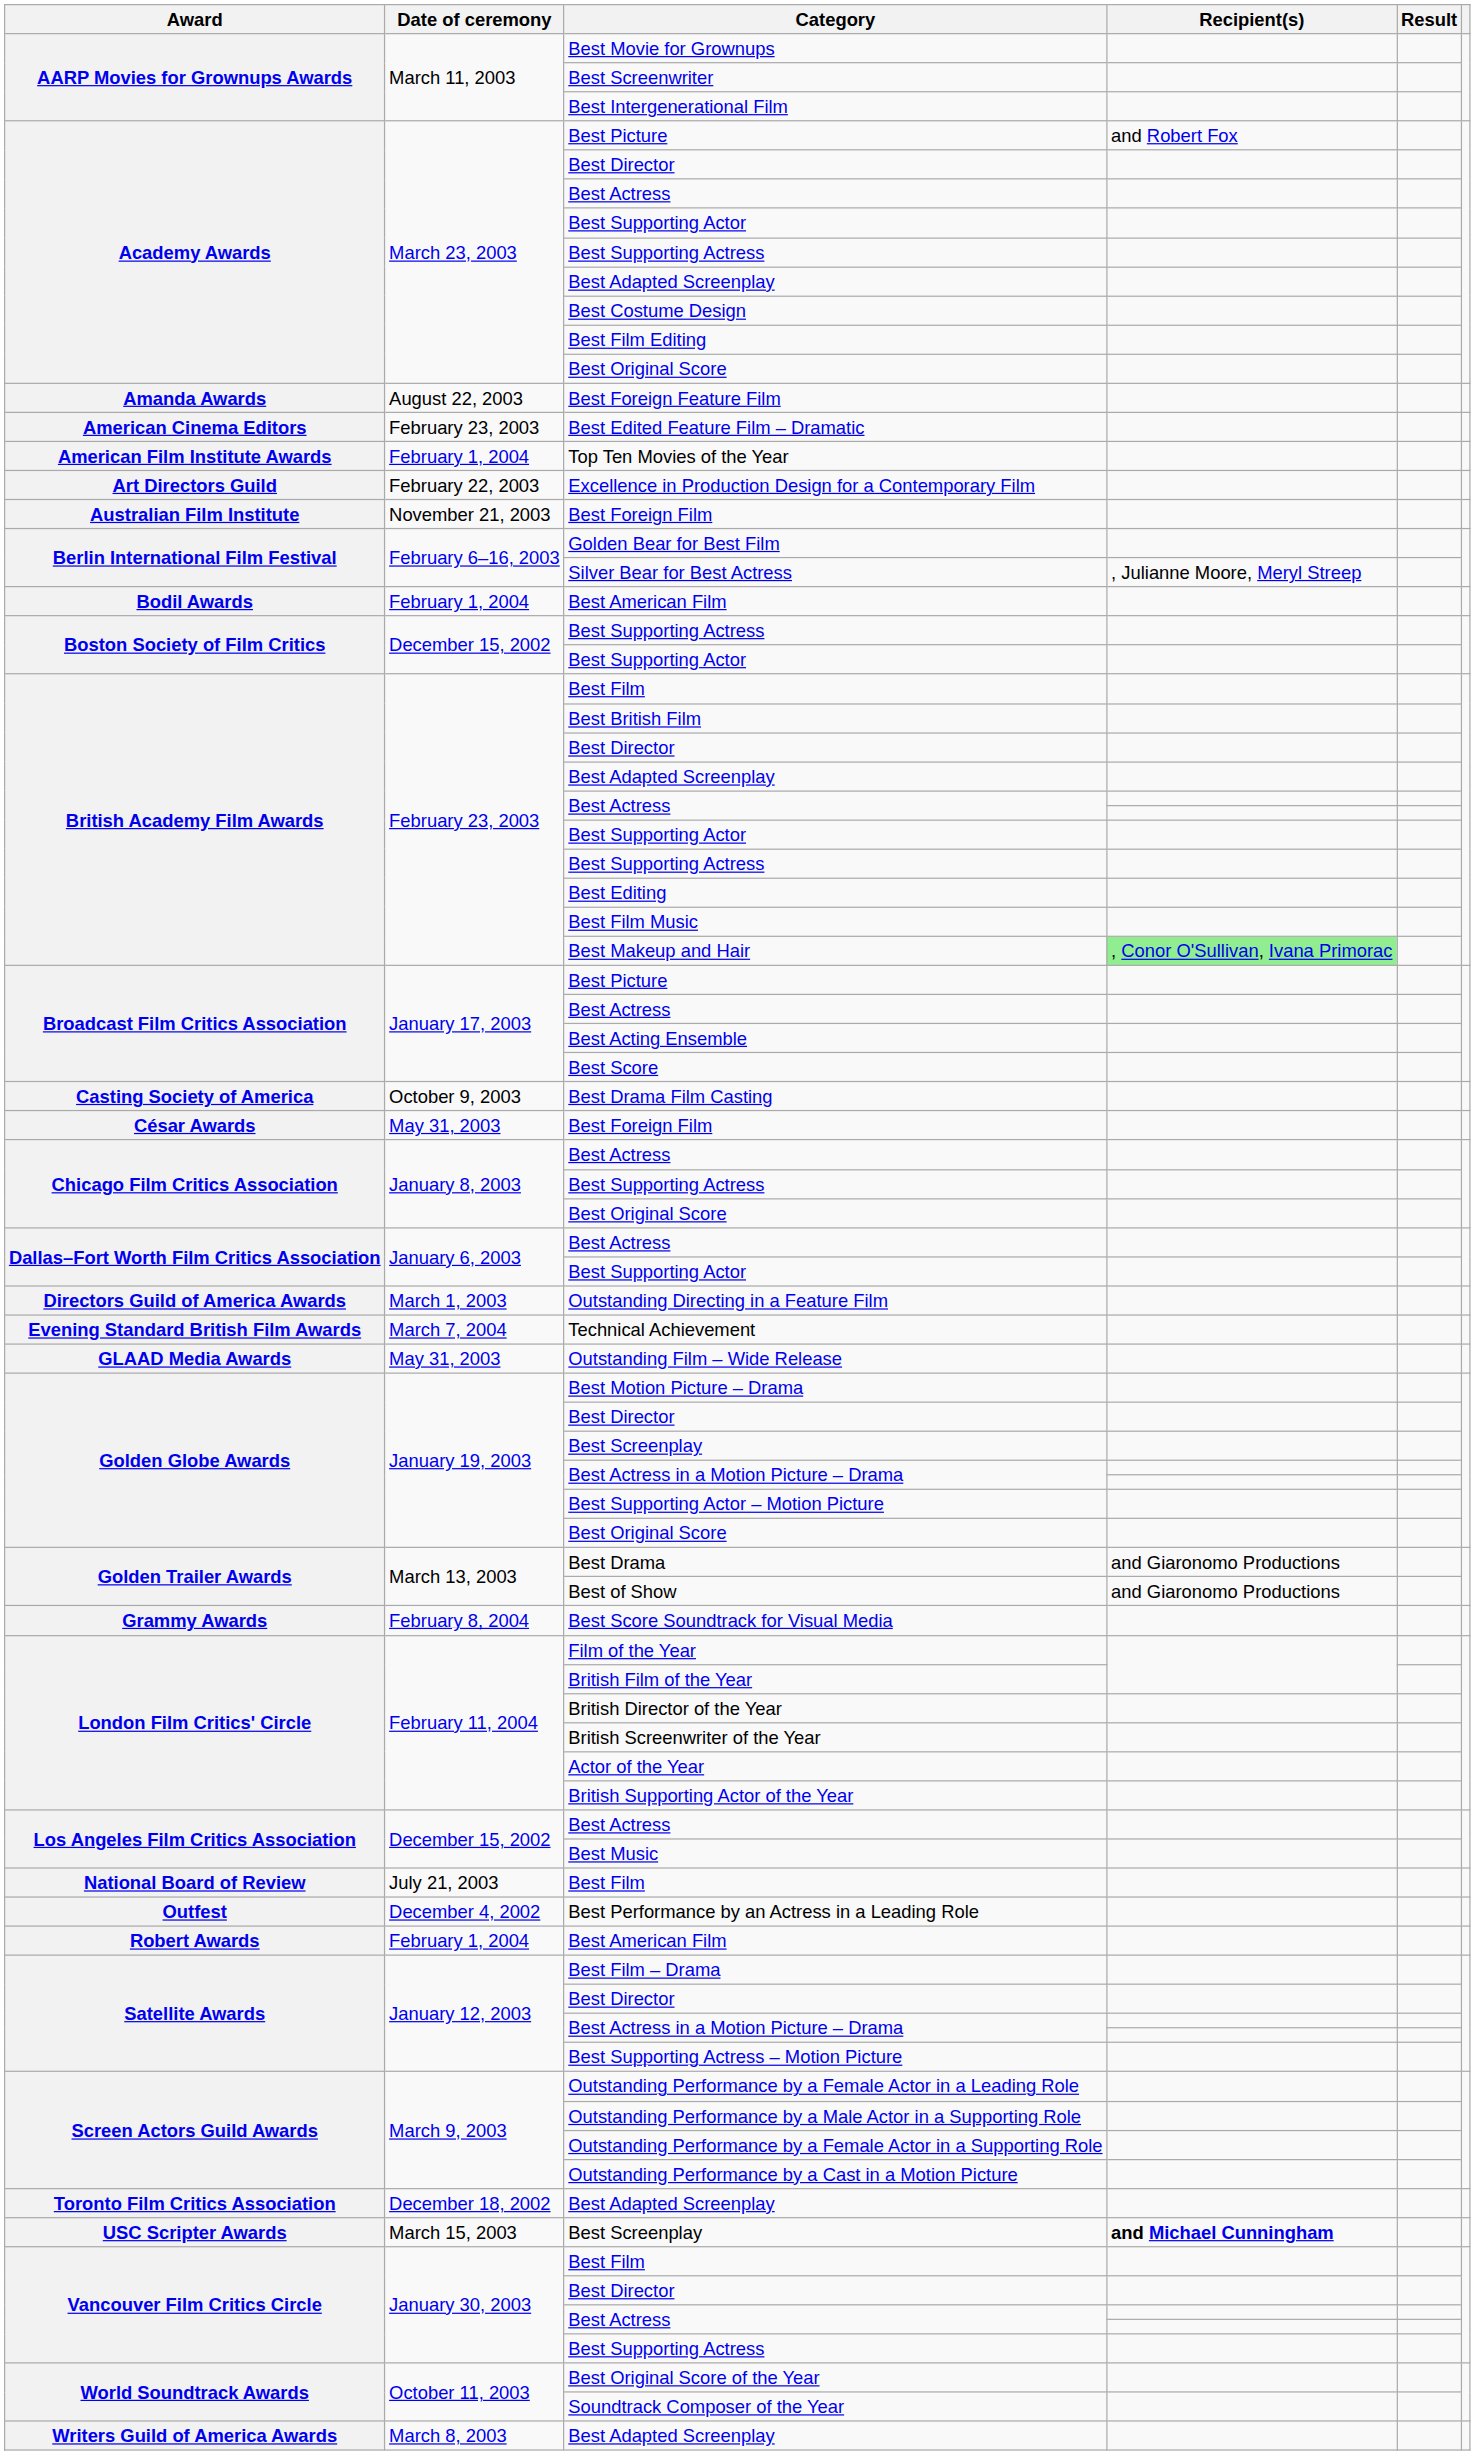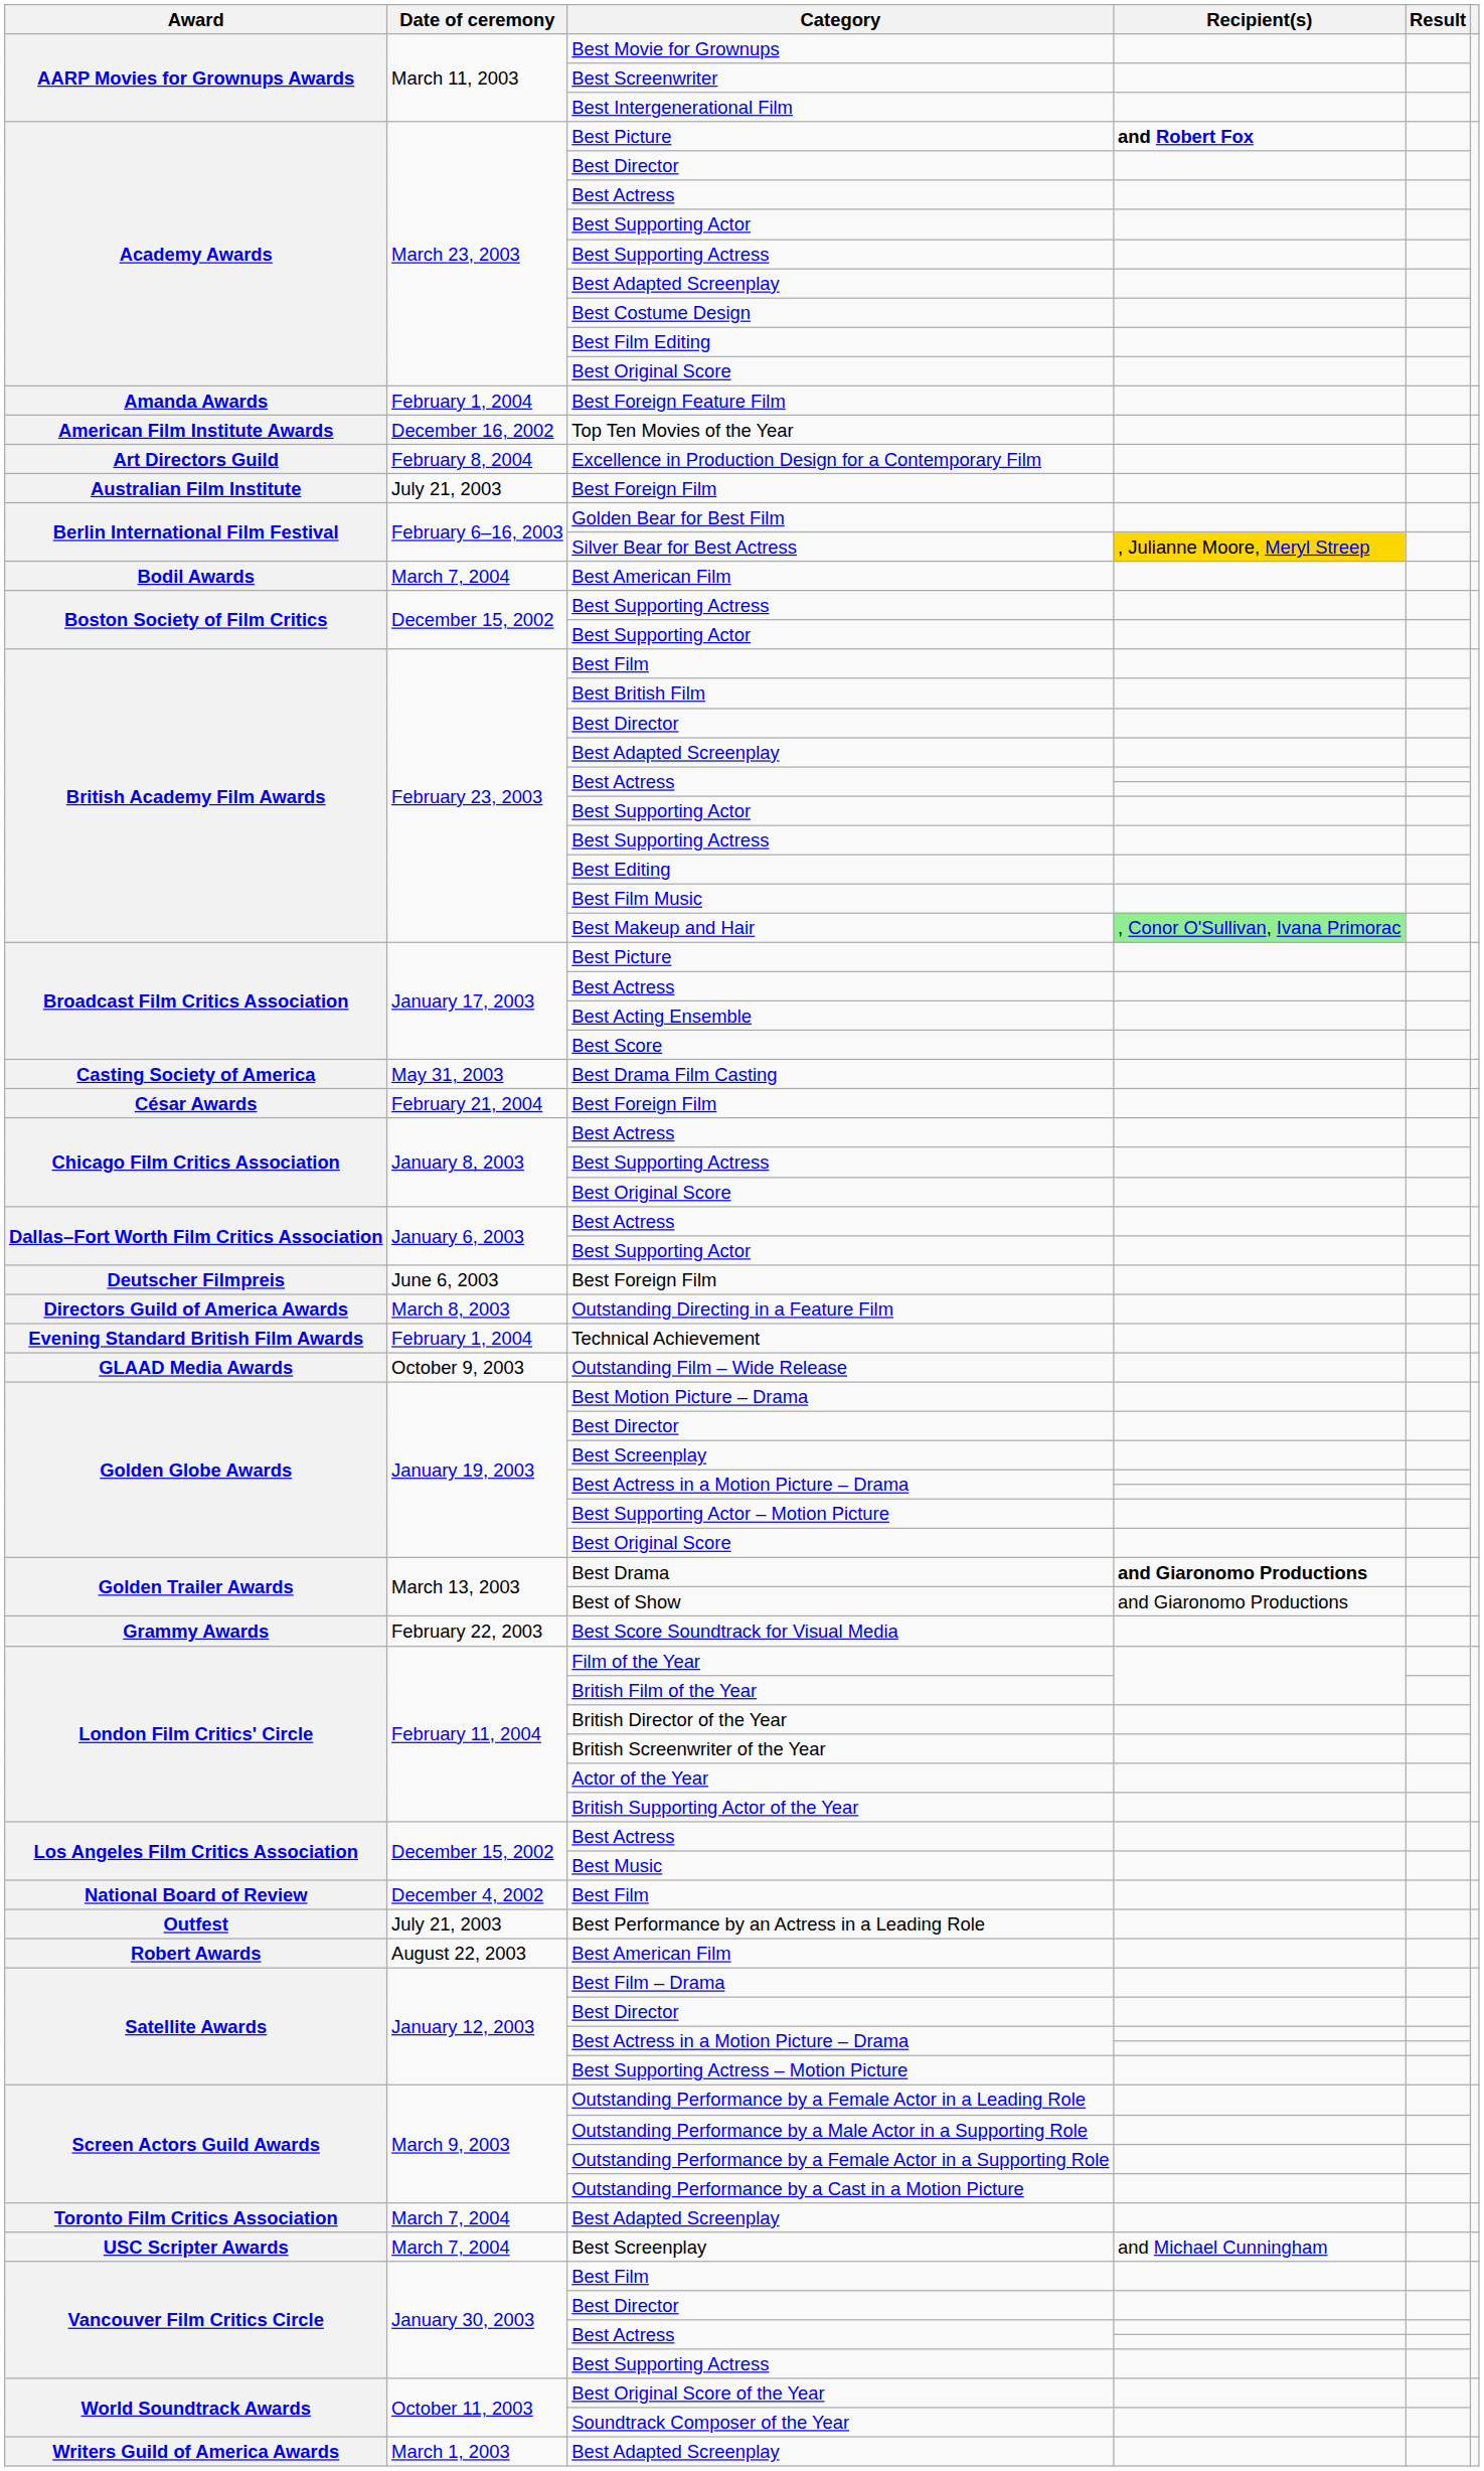Academy Awards / Best Picture | Recipient(s): normal -> bold
Best Foreign Feature Film | Date of ceremony: August 22, 2003 -> February 1, 2004
- row: American Cinema Editors | February 23, 2003 | Best Edited Feature Film – Dramatic
Top Ten Movies of the Year | Date of ceremony: February 1, 2004 -> December 16, 2002
Excellence in Production Design for a Contemporary Film | Date of ceremony: February 22, 2003 -> February 8, 2004
Australian Film Institute / Best Foreign Film | Date of ceremony: November 21, 2003 -> July 21, 2003
Silver Bear for Best Actress | Recipient(s): no background -> gold background
Bodil Awards / Best American Film | Date of ceremony: February 1, 2004 -> March 7, 2004
Best Drama Film Casting | Date of ceremony: October 9, 2003 -> May 31, 2003
César Awards / Best Foreign Film | Date of ceremony: May 31, 2003 -> February 21, 2004
+ row: Deutscher Filmpreis | June 6, 2003 | Best Foreign Film
Outstanding Directing in a Feature Film | Date of ceremony: March 1, 2003 -> March 8, 2003
Technical Achievement | Date of ceremony: March 7, 2004 -> February 1, 2004
Outstanding Film – Wide Release | Date of ceremony: May 31, 2003 -> October 9, 2003
Best Drama | Recipient(s): normal -> bold
Best Score Soundtrack for Visual Media | Date of ceremony: February 8, 2004 -> February 22, 2003
National Board of Review / Best Film | Date of ceremony: July 21, 2003 -> December 4, 2002
Best Performance by an Actress in a Leading Role | Date of ceremony: December 4, 2002 -> July 21, 2003
Robert Awards / Best American Film | Date of ceremony: February 1, 2004 -> August 22, 2003
Toronto Film Critics Association / Best Adapted Screenplay | Date of ceremony: December 18, 2002 -> March 7, 2004
USC Scripter Awards / Best Screenplay | Date of ceremony: March 15, 2003 -> March 7, 2004
USC Scripter Awards / Best Screenplay | Recipient(s): bold -> normal
Writers Guild of America Awards / Best Adapted Screenplay | Date of ceremony: March 8, 2003 -> March 1, 2003
